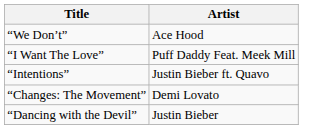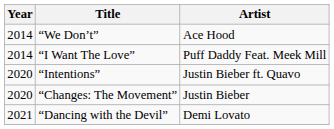+ column: Year | 2014 | 2014 | 2020 | 2020 | 2021
“Changes: The Movement” | Artist: Demi Lovato -> Justin Bieber
“Dancing with the Devil” | Artist: Justin Bieber -> Demi Lovato
